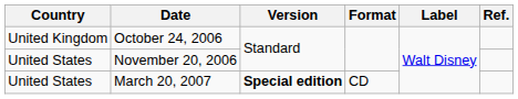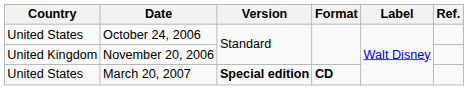October 24, 2006 | Country: United Kingdom -> United States
November 20, 2006 | Country: United States -> United Kingdom
March 20, 2007 | Format: normal -> bold
